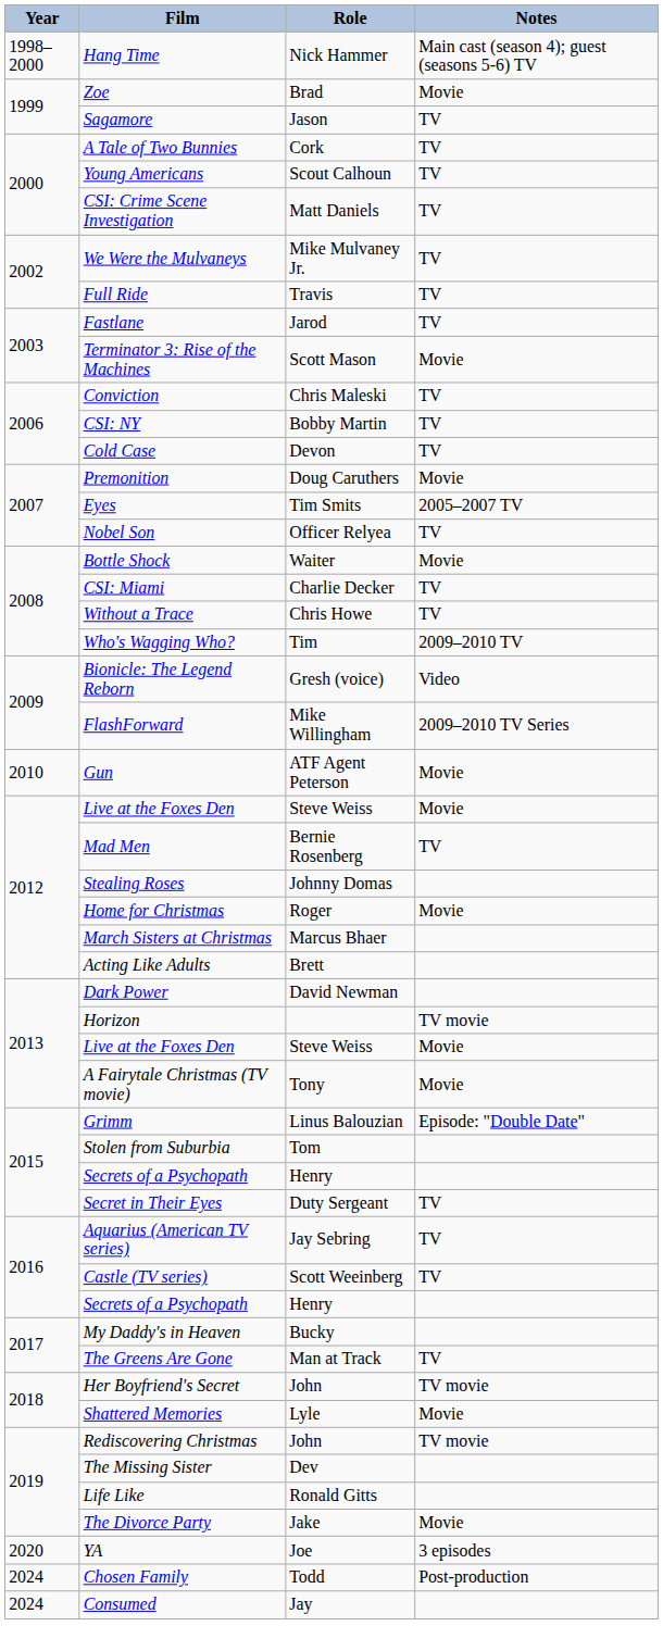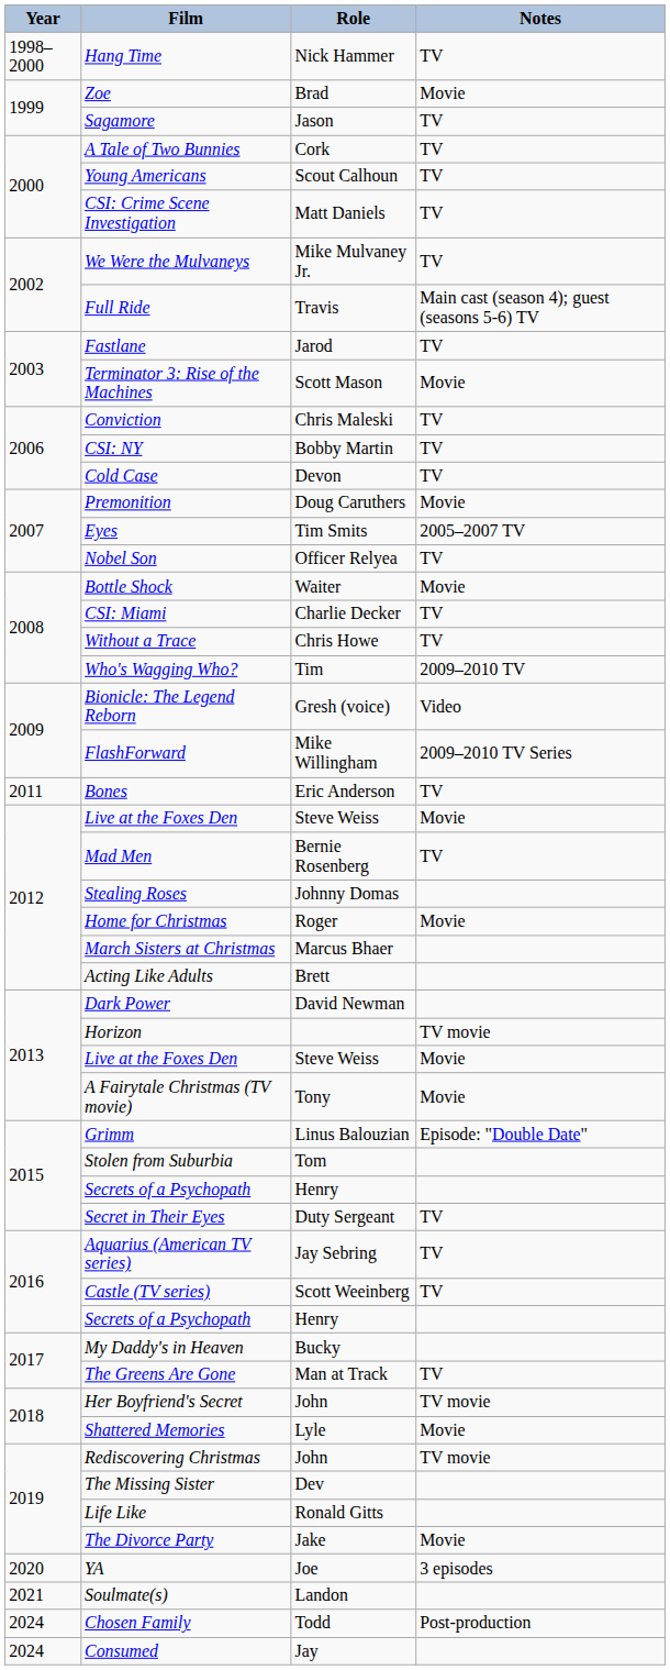Hang Time | Notes: Main cast (season 4); guest (seasons 5-6) TV -> TV
Full Ride | Notes: TV -> Main cast (season 4); guest (seasons 5-6) TV
- row: 2010 | Gun | ATF Agent Peterson | Movie
+ row: 2011 | Bones | Eric Anderson | TV
+ row: 2021 | Soulmate(s) | Landon
